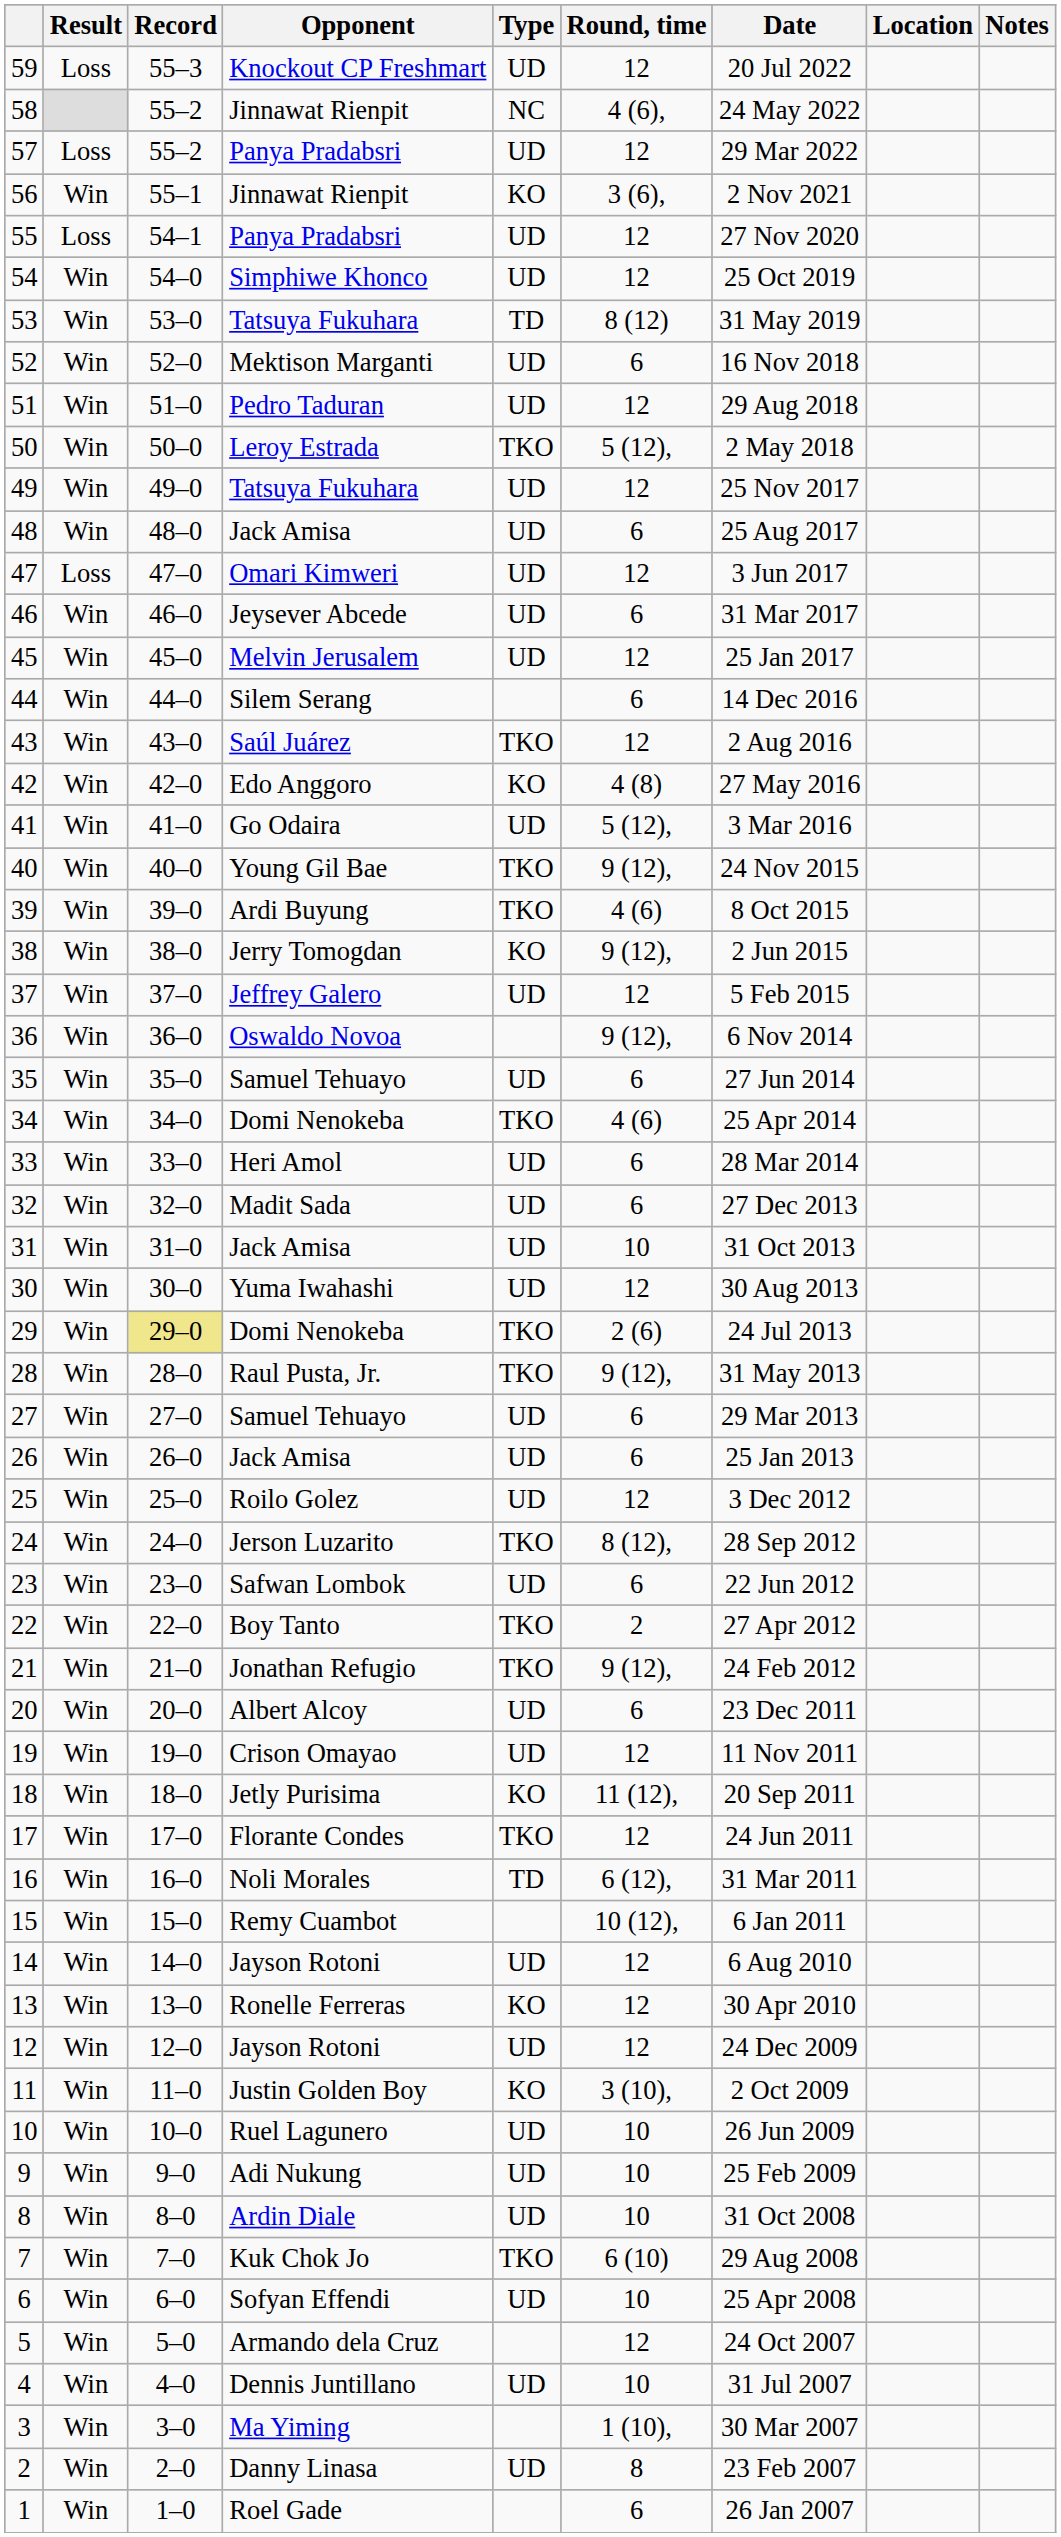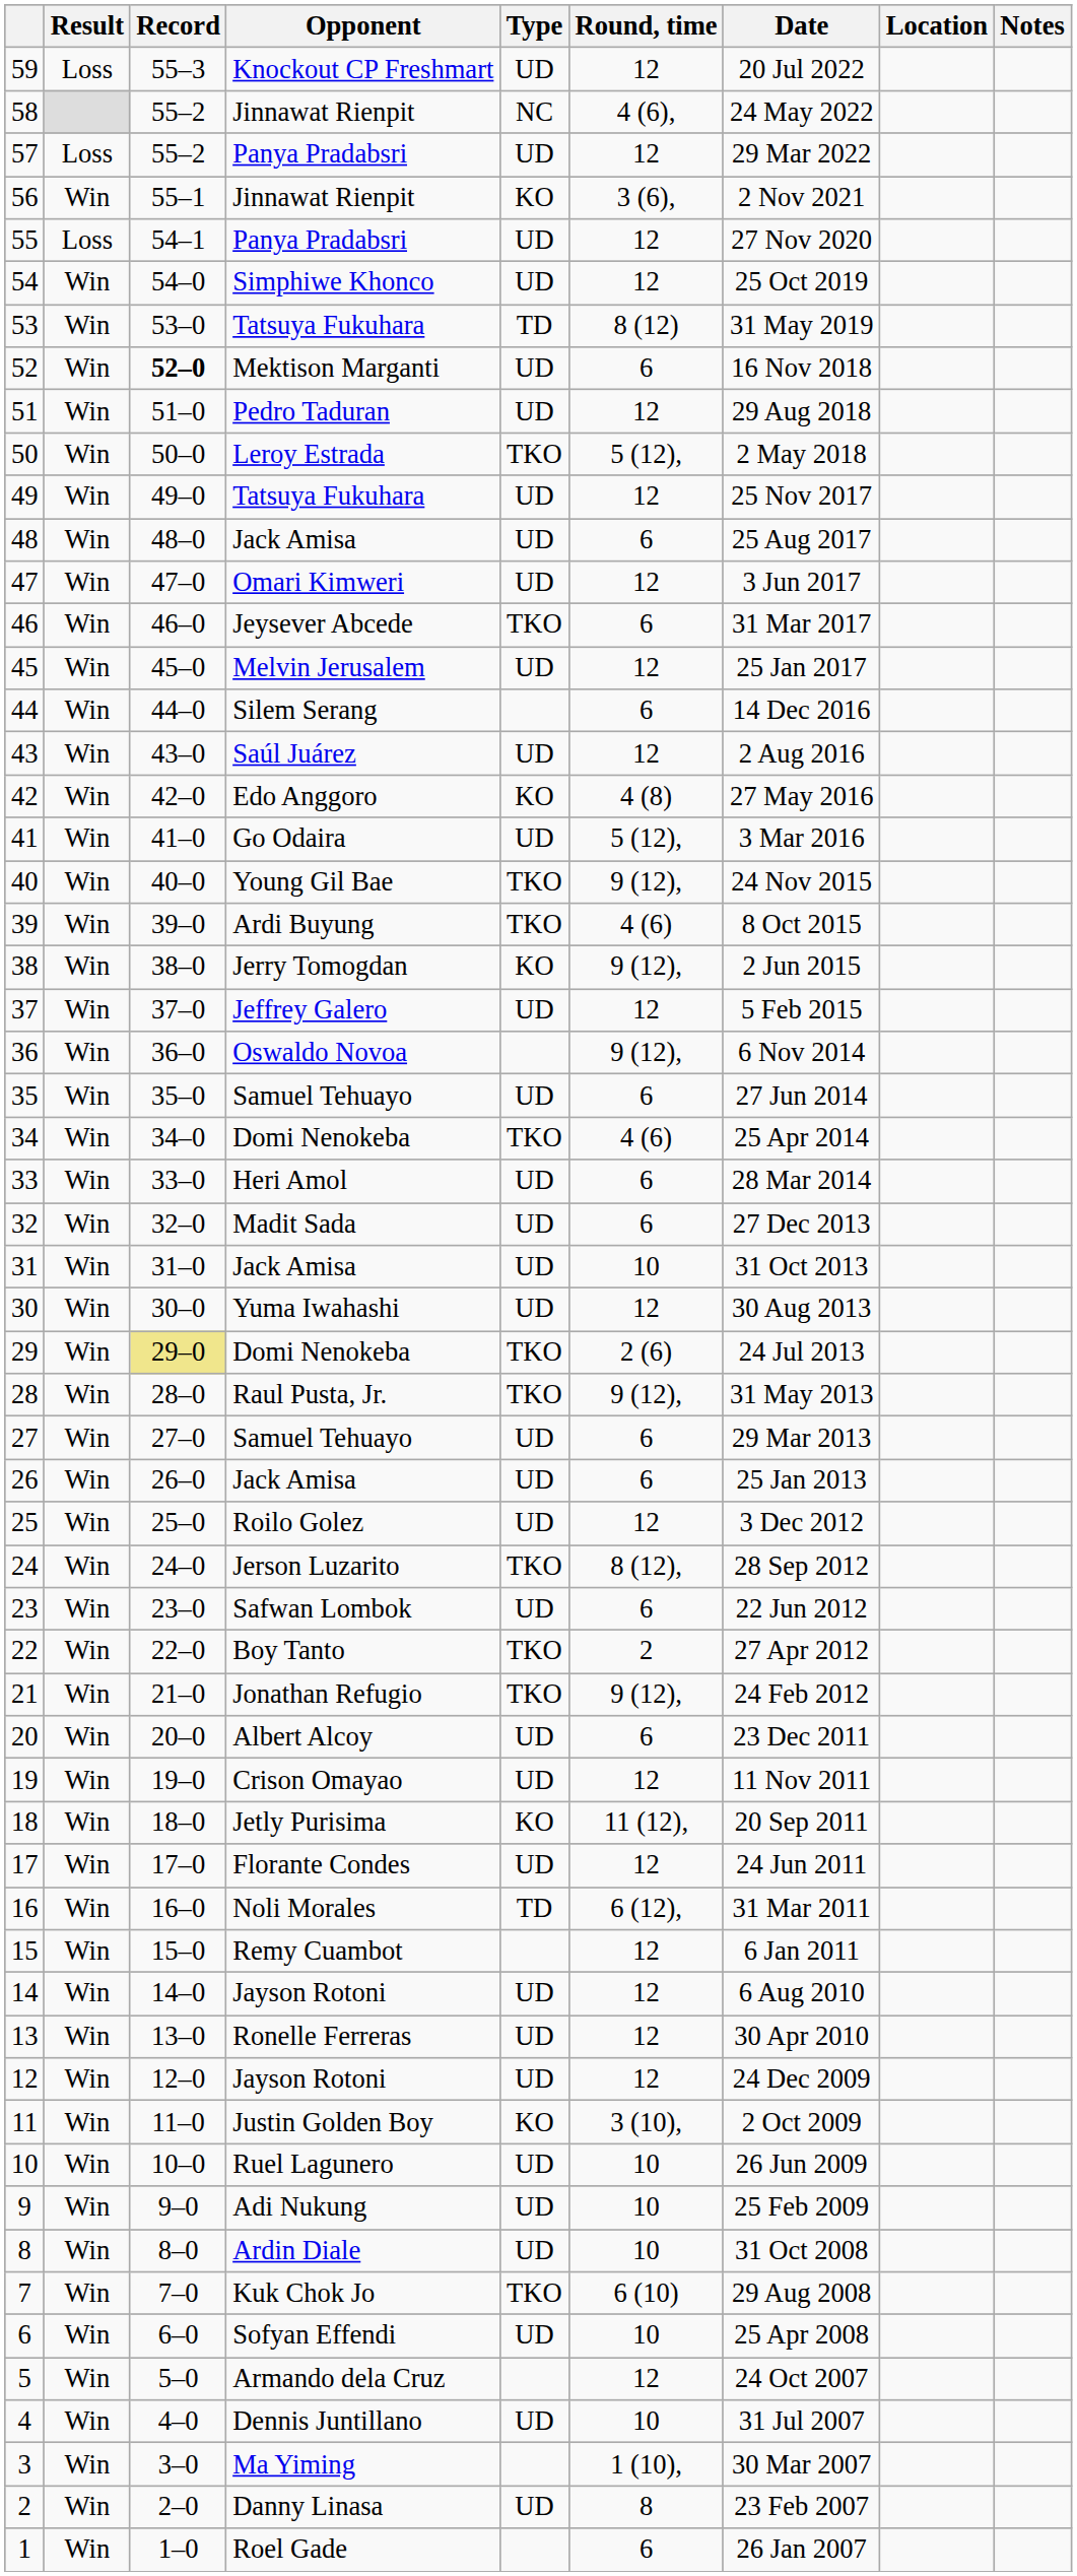52 | Record: normal -> bold
47 | Result: Loss -> Win
46 | Type: UD -> TKO
43 | Type: TKO -> UD
17 | Type: TKO -> UD
15 | Round, time: 10 (12), -> 12
13 | Type: KO -> UD
